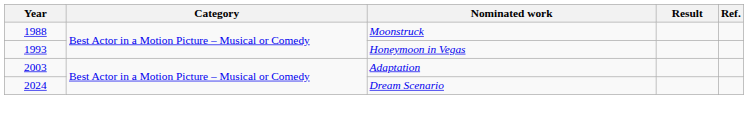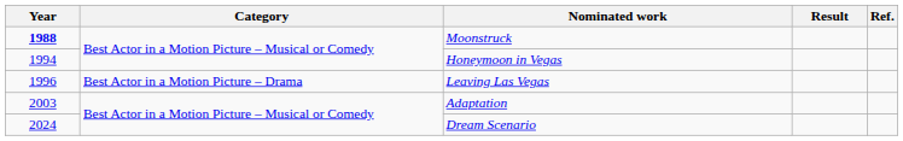Moonstruck | Year: normal -> bold
Honeymoon in Vegas | Year: 1993 -> 1994
+ row: 1996 | Best Actor in a Motion Picture – Drama | Leaving Las Vegas
